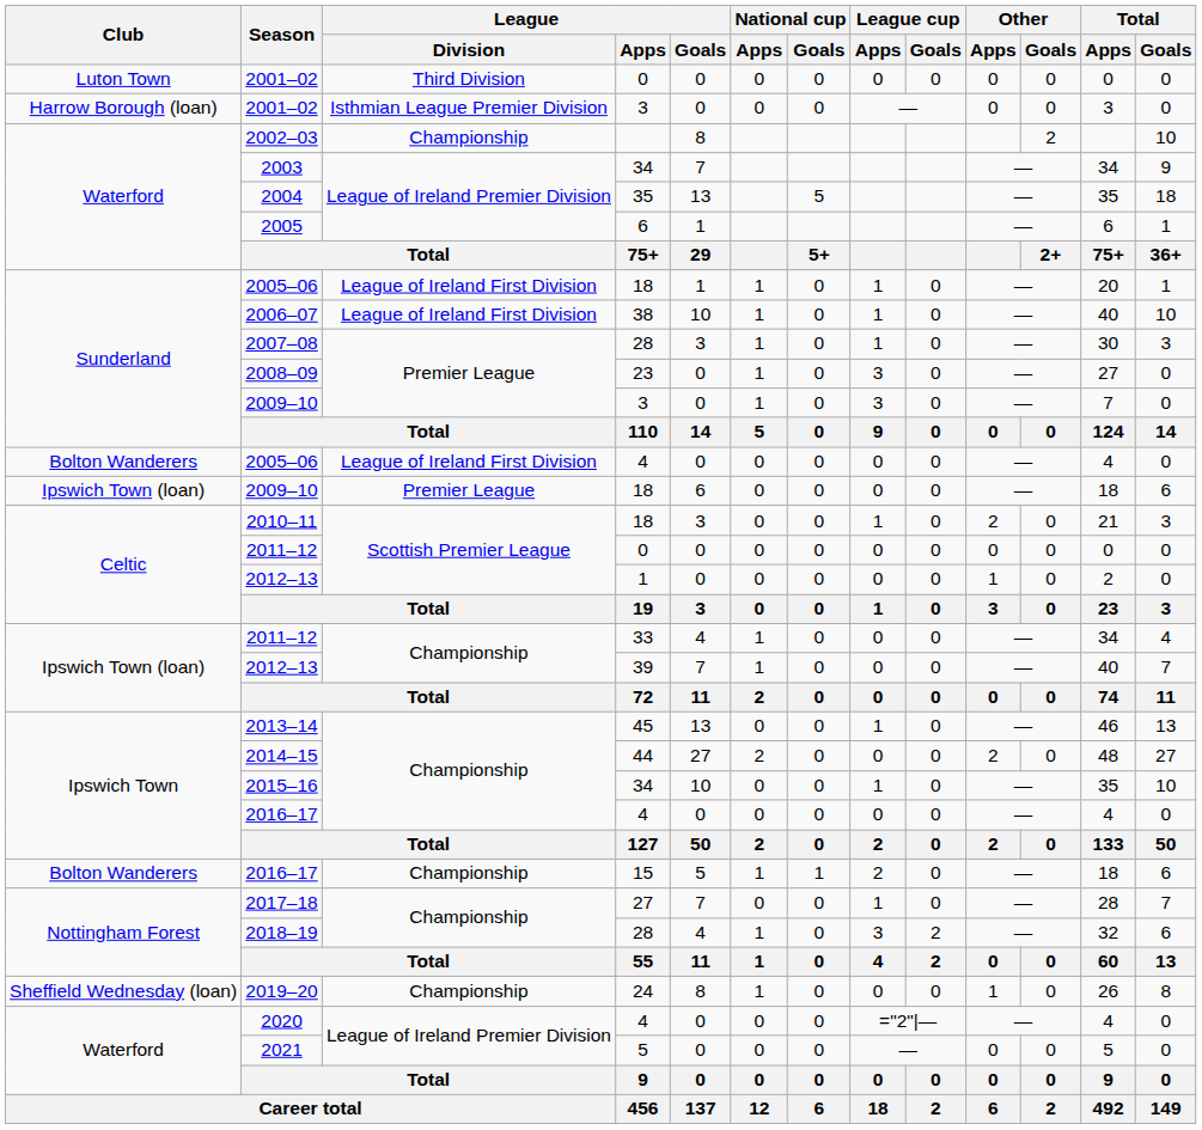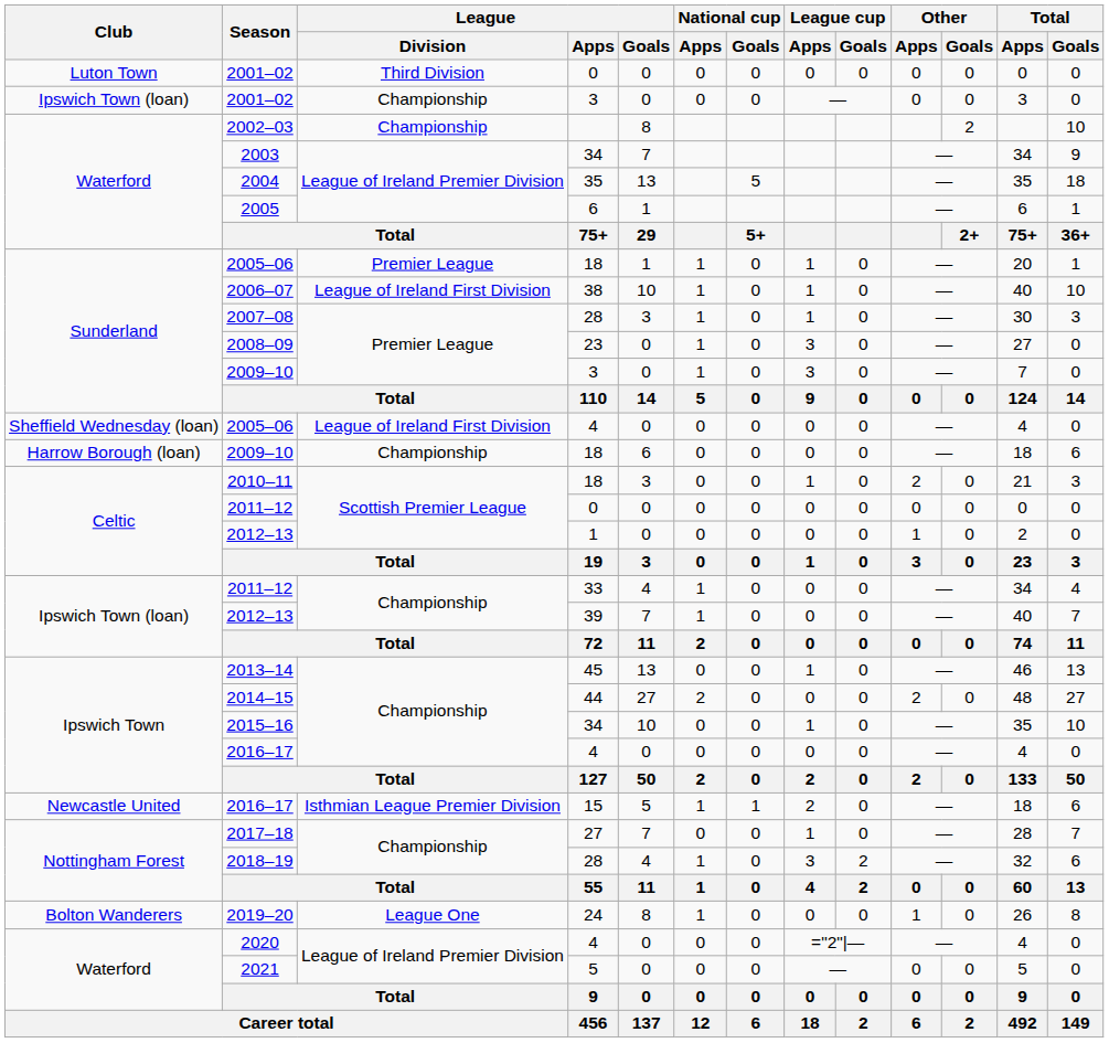2001–02 / 3 | Club: Harrow Borough (loan) -> Ipswich Town (loan)
2001–02 / 3 | League / Division: Isthmian League Premier Division -> Championship
2005–06 / 18 | League / Division: League of Ireland First Division -> Premier League
2005–06 / 4 | Club: Bolton Wanderers -> Sheffield Wednesday (loan)
2009–10 / 18 | Club: Ipswich Town (loan) -> Harrow Borough (loan)
2009–10 / 18 | League / Division: Premier League -> Championship
2016–17 / 15 | Club: Bolton Wanderers -> Newcastle United
2016–17 / 15 | League / Division: Championship -> Isthmian League Premier Division
2019–20 | Club: Sheffield Wednesday (loan) -> Bolton Wanderers
2019–20 | League / Division: Championship -> League One
